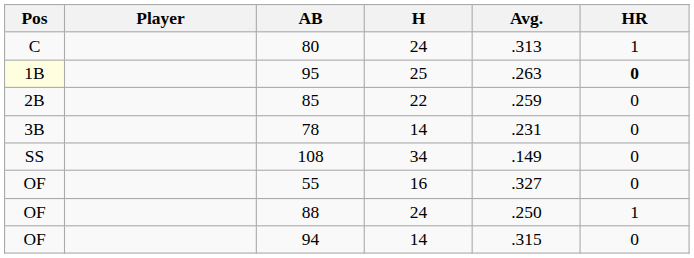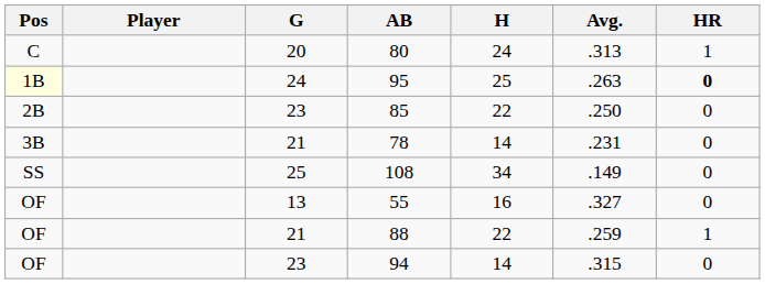+ column: G | 20 | 24 | 23 | 21 | 25 | 13 | 21 | 23
85 | Avg.: .259 -> .250
88 | H: 24 -> 22
88 | Avg.: .250 -> .259
